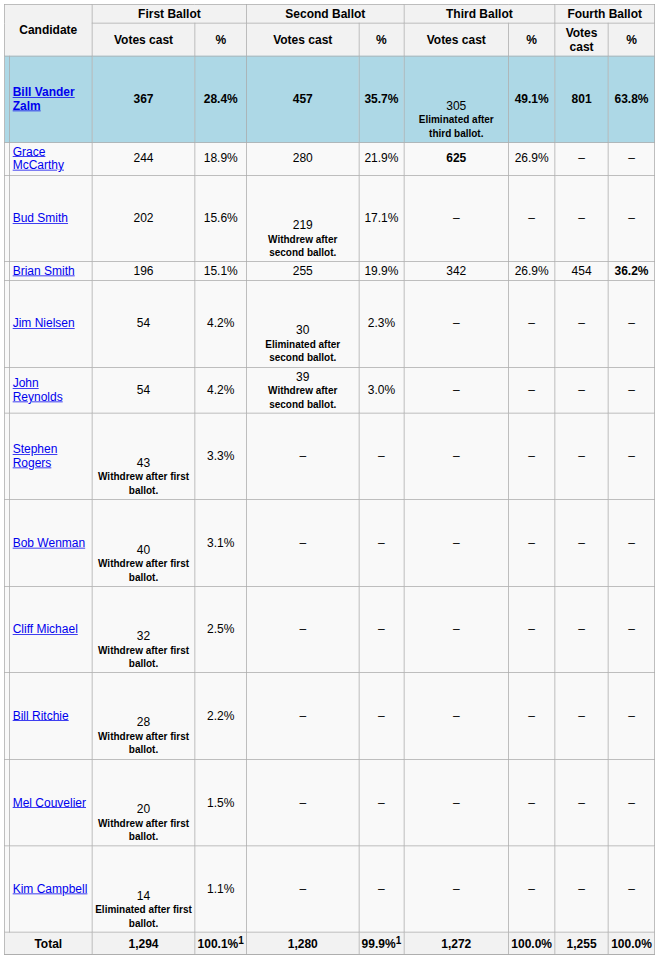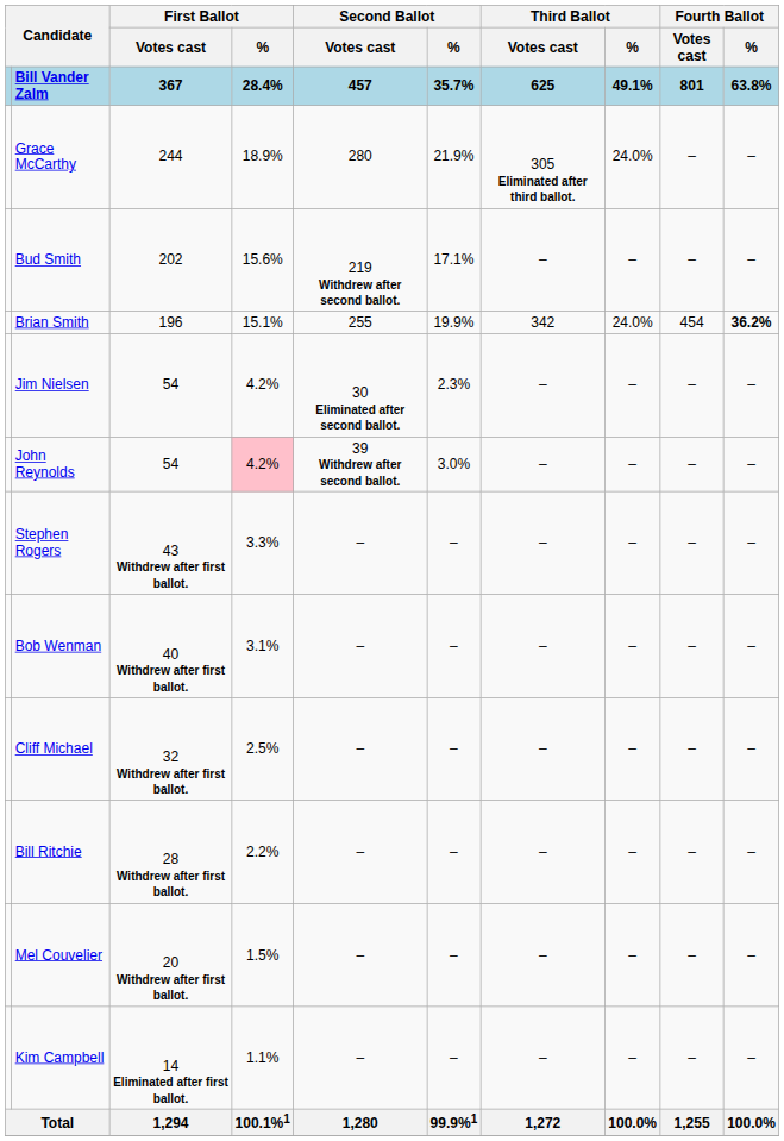Bill Vander Zalm | Third Ballot / Votes cast: 305 Eliminated after third ballot. -> 625
Grace McCarthy | Third Ballot / Votes cast: 625 -> 305 Eliminated after third ballot.
Grace McCarthy | Third Ballot / %: 26.9% -> 24.0%
Brian Smith | Third Ballot / %: 26.9% -> 24.0%
John Reynolds | First Ballot / %: no background -> pink background
